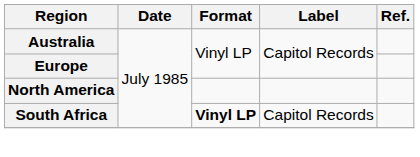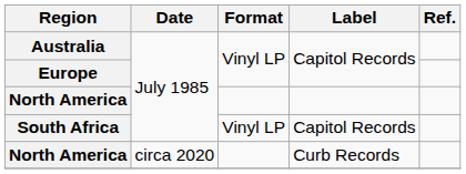South Africa | Format: bold -> normal
+ row: North America | circa 2020 | Curb Records
